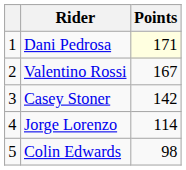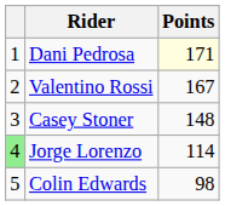Casey Stoner | Points: 142 -> 148
Jorge Lorenzo | column 1: no background -> lightgreen background
